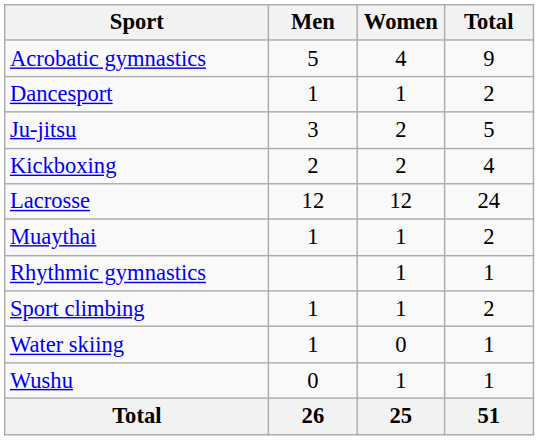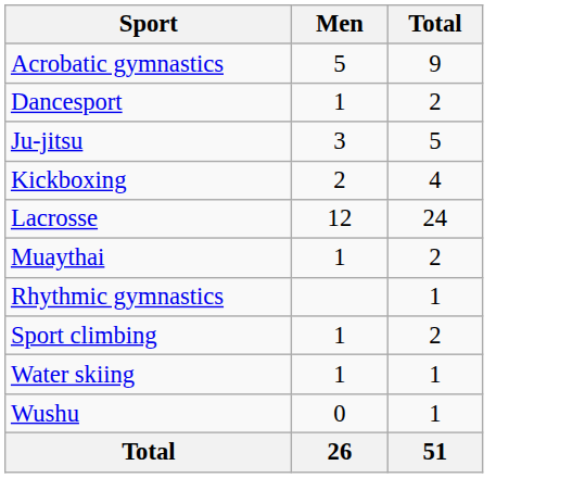- column: Women | 4 | 1 | 2 | 2 | 12 | 1 | 1 | 1 | 0 | 1 | 25
